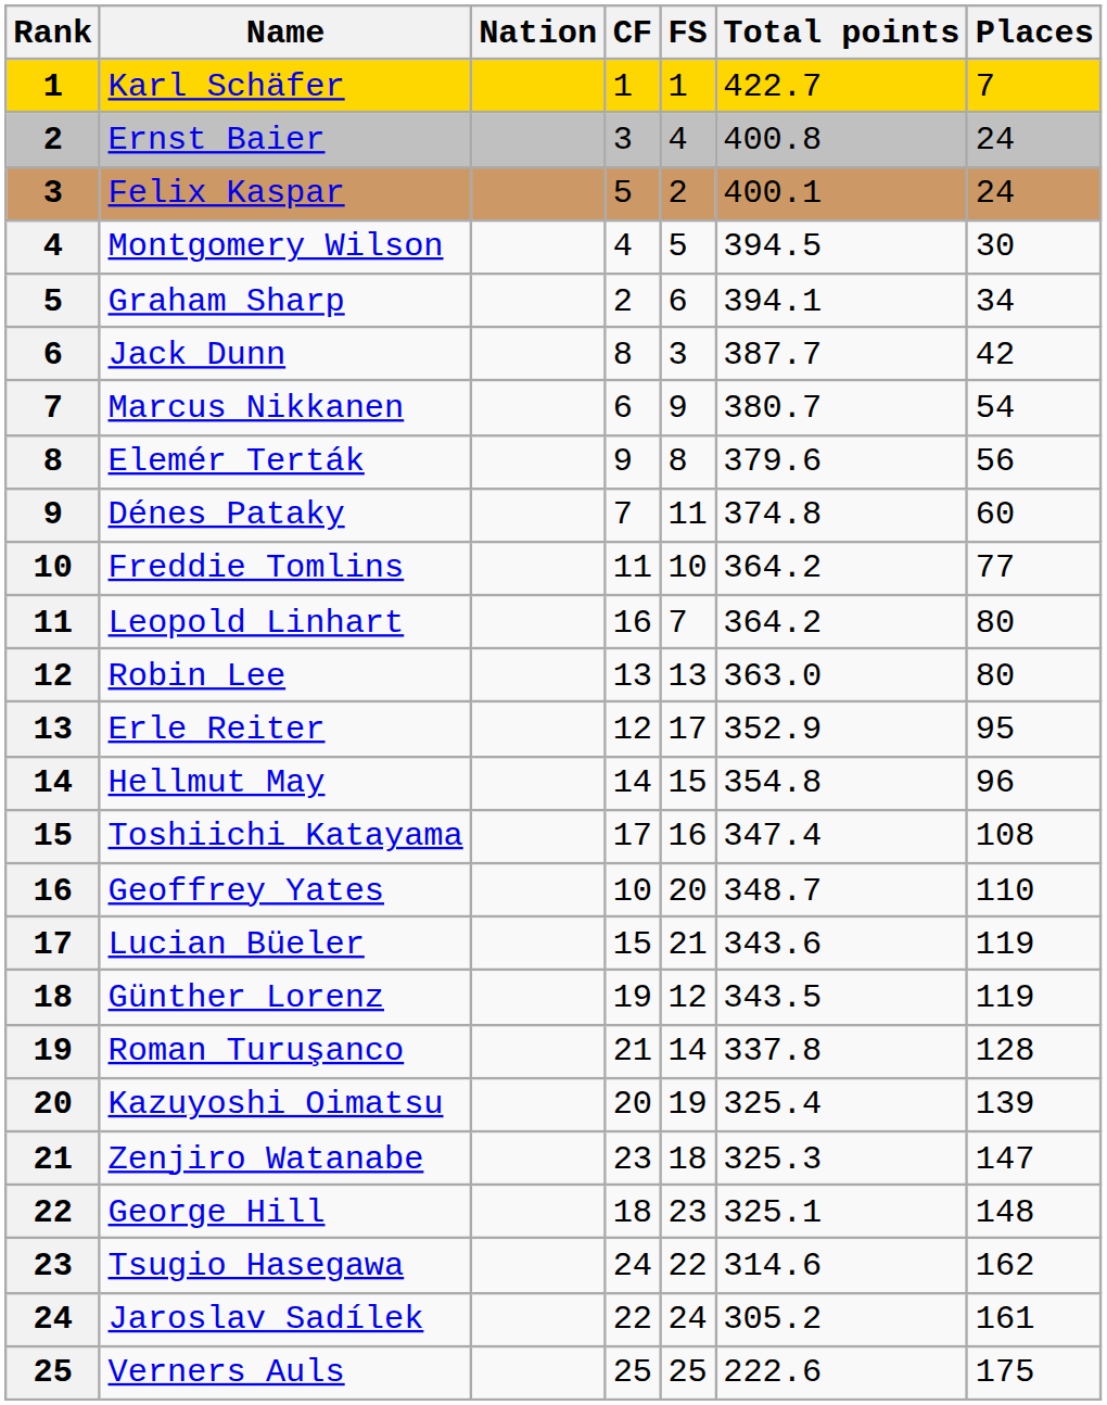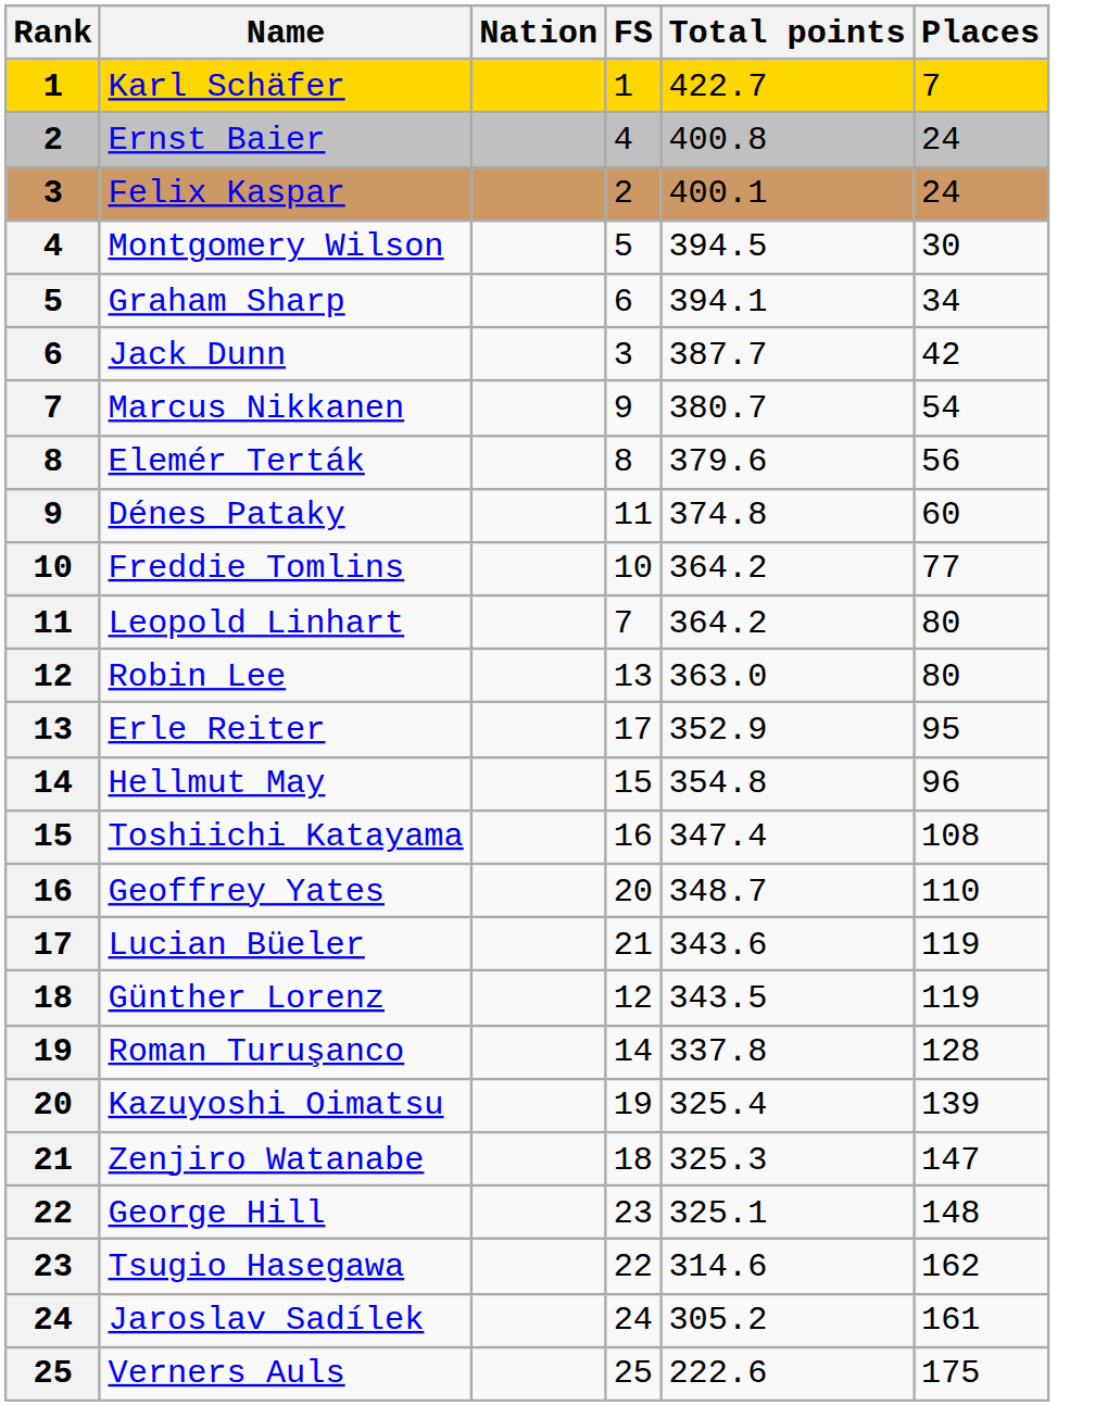- column: CF | 1 | 3 | 5 | 4 | 2 | 8 | 6 | 9 | 7 | 11 | 16 | 13 | 12 | 14 | 17 | 10 | 15 | 19 | 21 | 20 | 23 | 18 | 24 | 22 | 25
